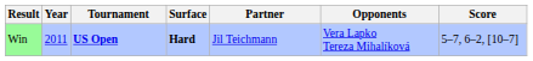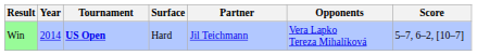Win | Year: 2011 -> 2014
Win | Surface: bold -> normal
